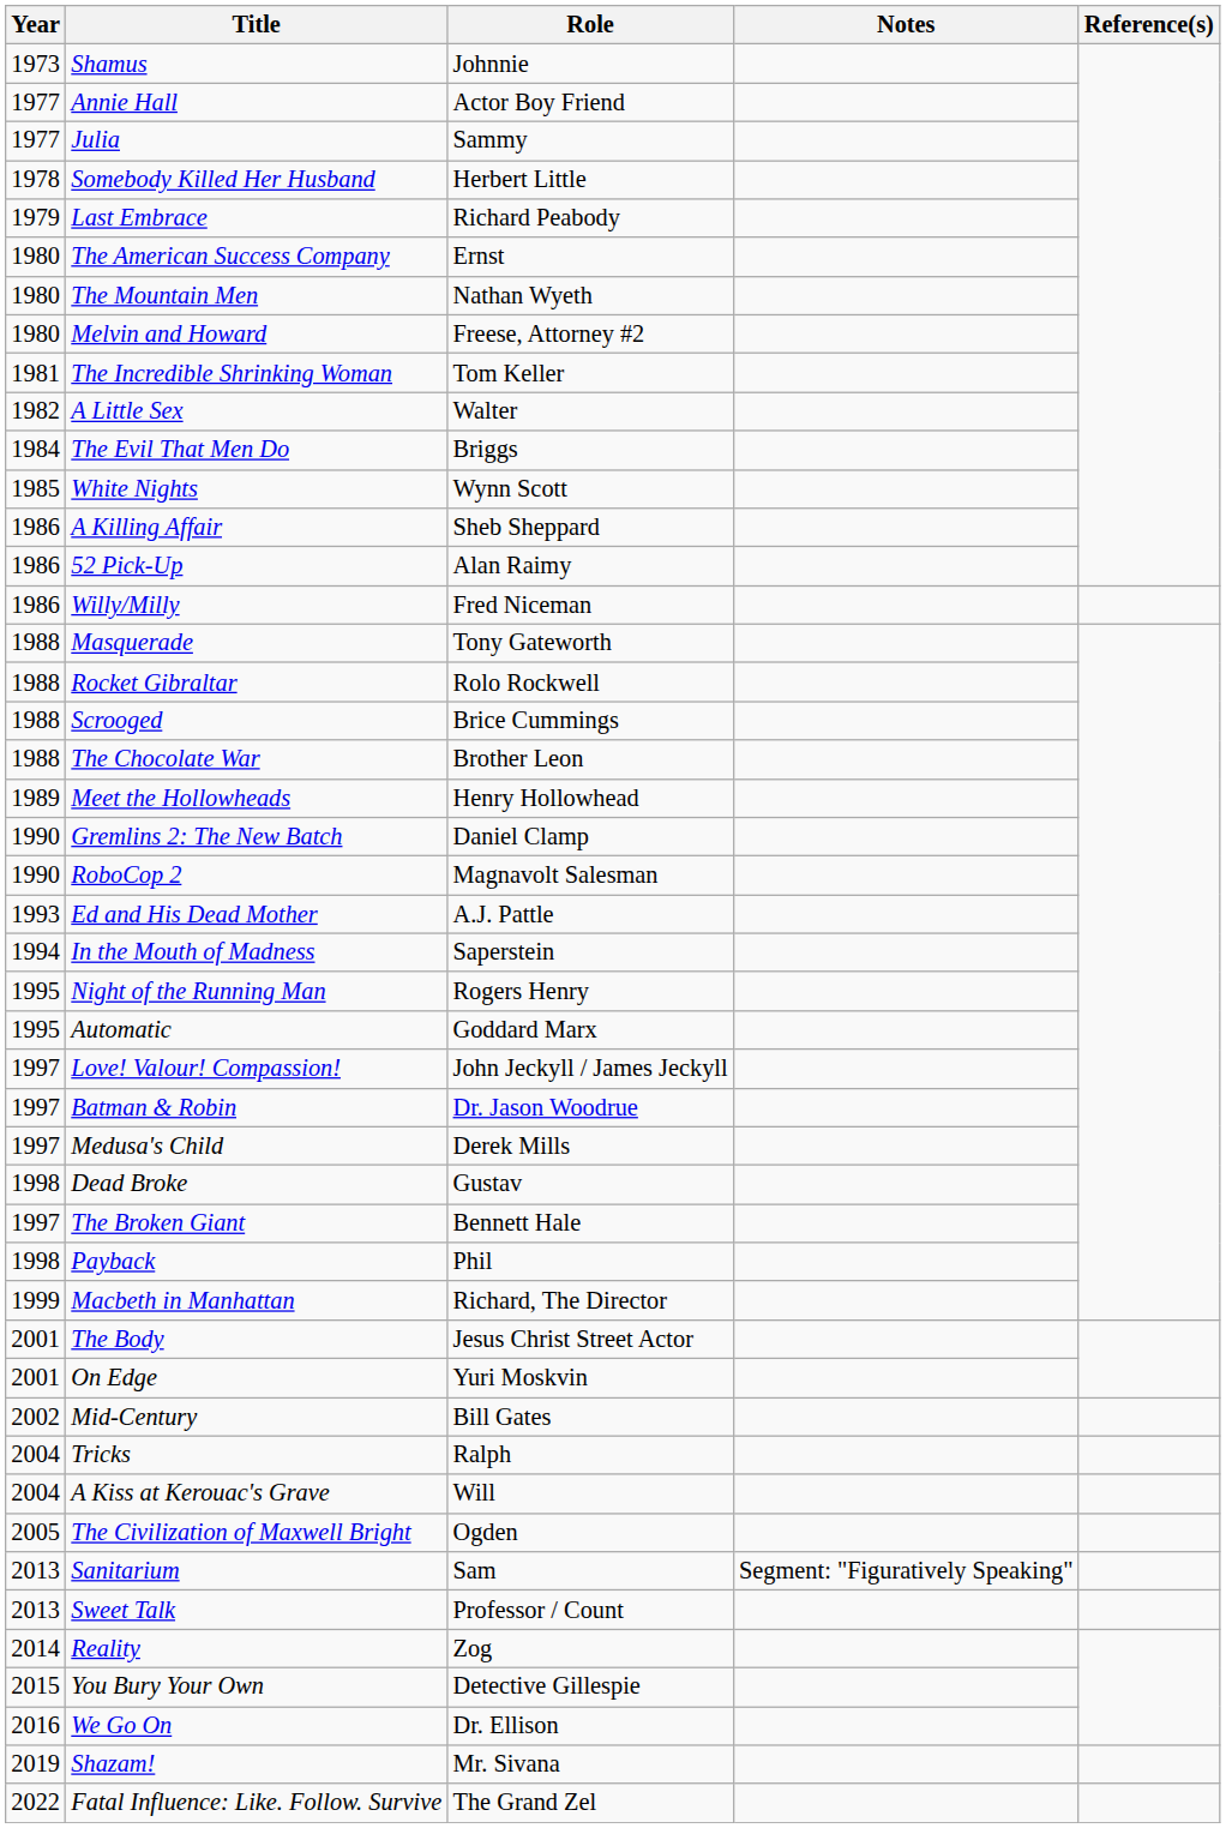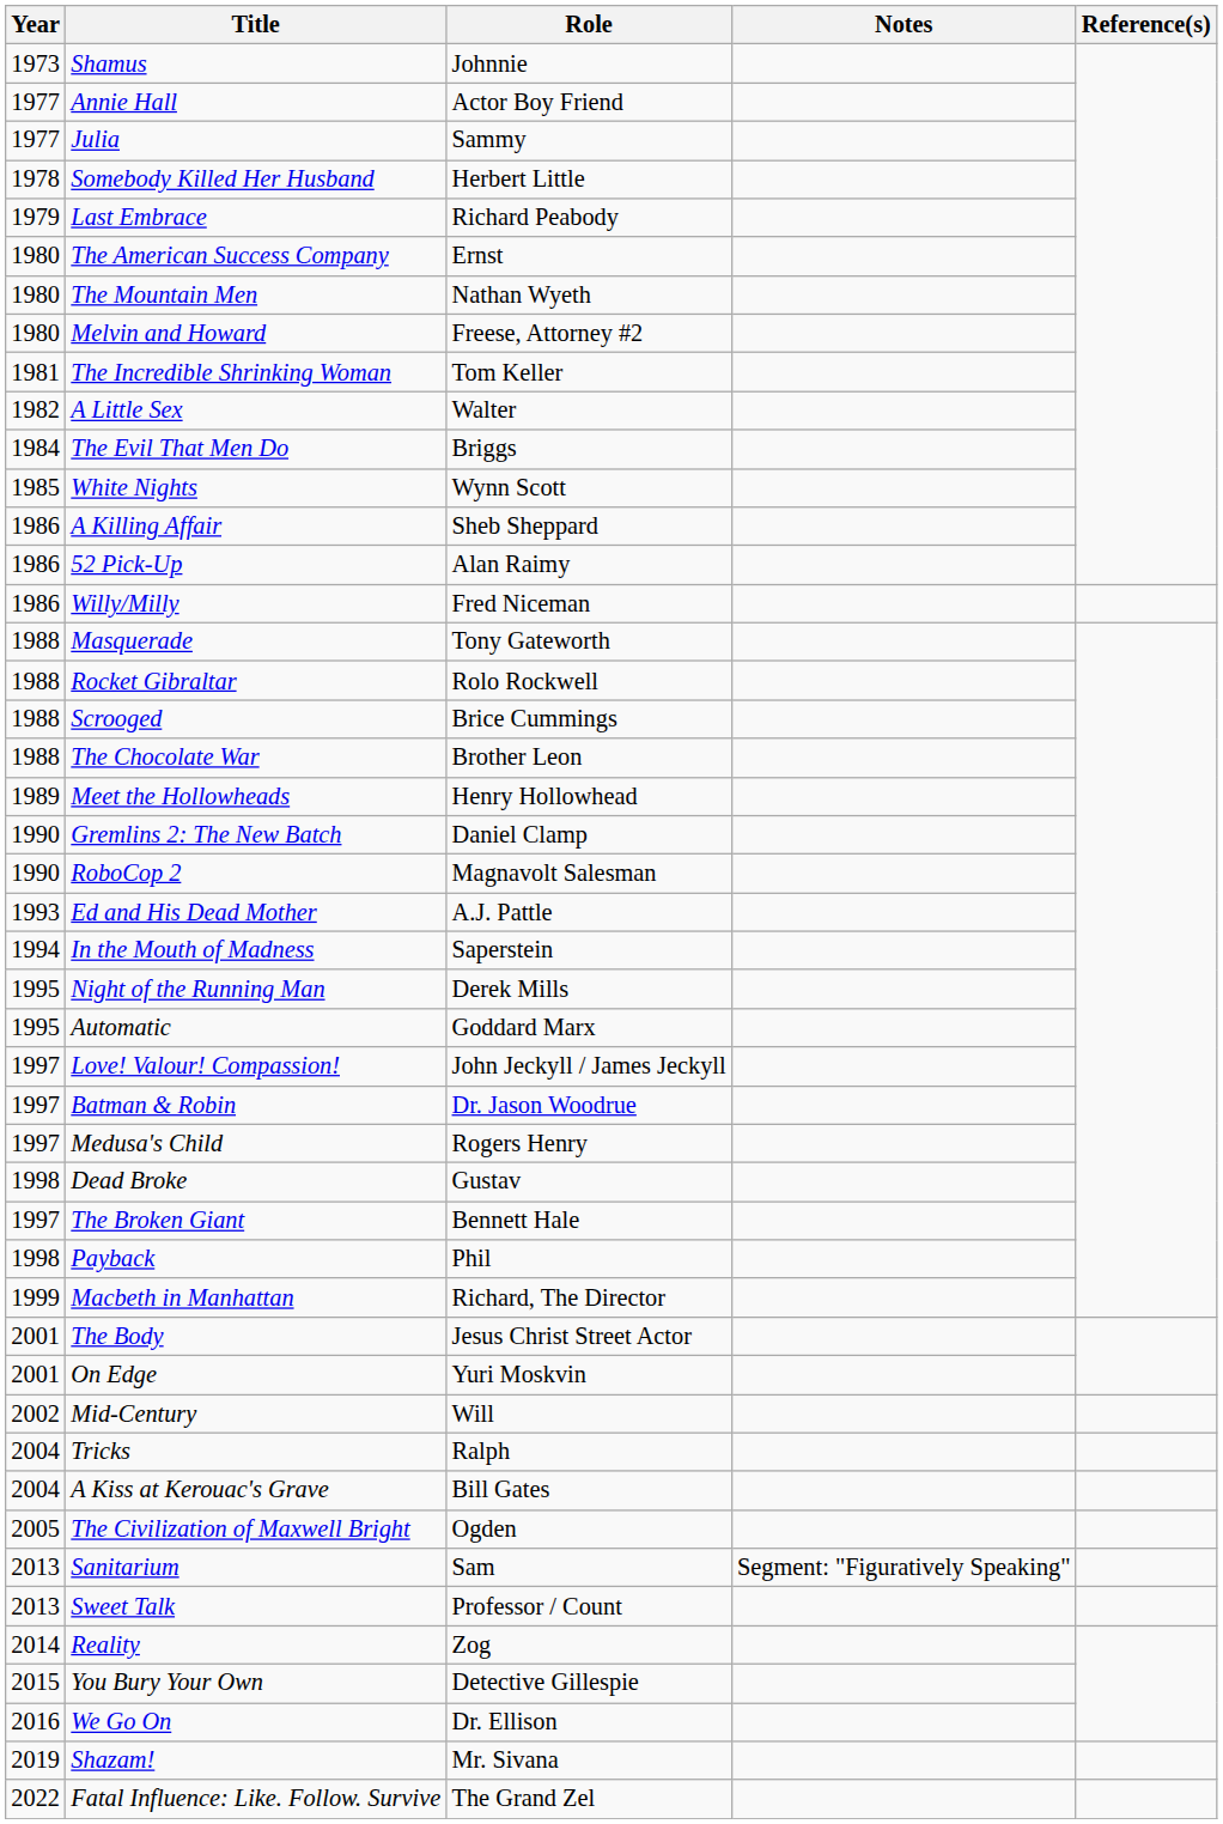Night of the Running Man | Role: Rogers Henry -> Derek Mills
Medusa's Child | Role: Derek Mills -> Rogers Henry
Mid-Century | Role: Bill Gates -> Will
A Kiss at Kerouac's Grave | Role: Will -> Bill Gates
